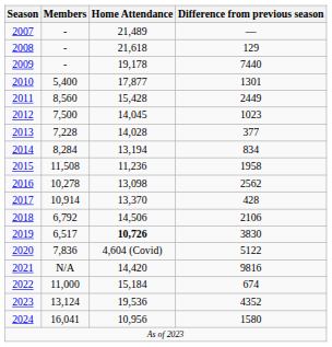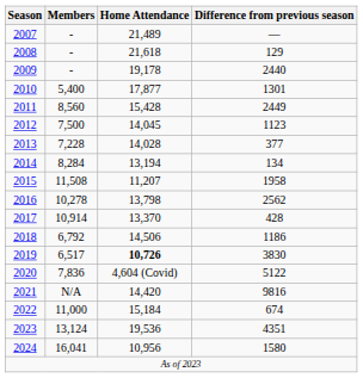2009 | Difference from previous season: 7440 -> 2440
2012 | Difference from previous season: 1023 -> 1123
2014 | Difference from previous season: 834 -> 134
2015 | Home Attendance: 11,236 -> 11,207
2016 | Home Attendance: 13,098 -> 13,798
2018 | Difference from previous season: 2106 -> 1186
2023 | Difference from previous season: 4352 -> 4351
